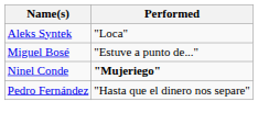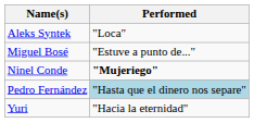Pedro Fernández | Performed: no background -> lightblue background
+ row: Yuri | "Hacia la eternidad"
